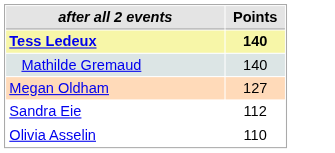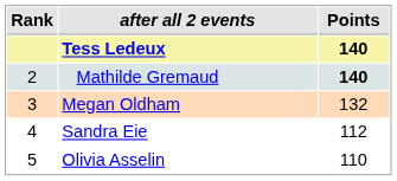+ column: Rank | 2 | 3 | 4 | 5
Mathilde Gremaud | Points: normal -> bold
Megan Oldham | Points: 127 -> 132
